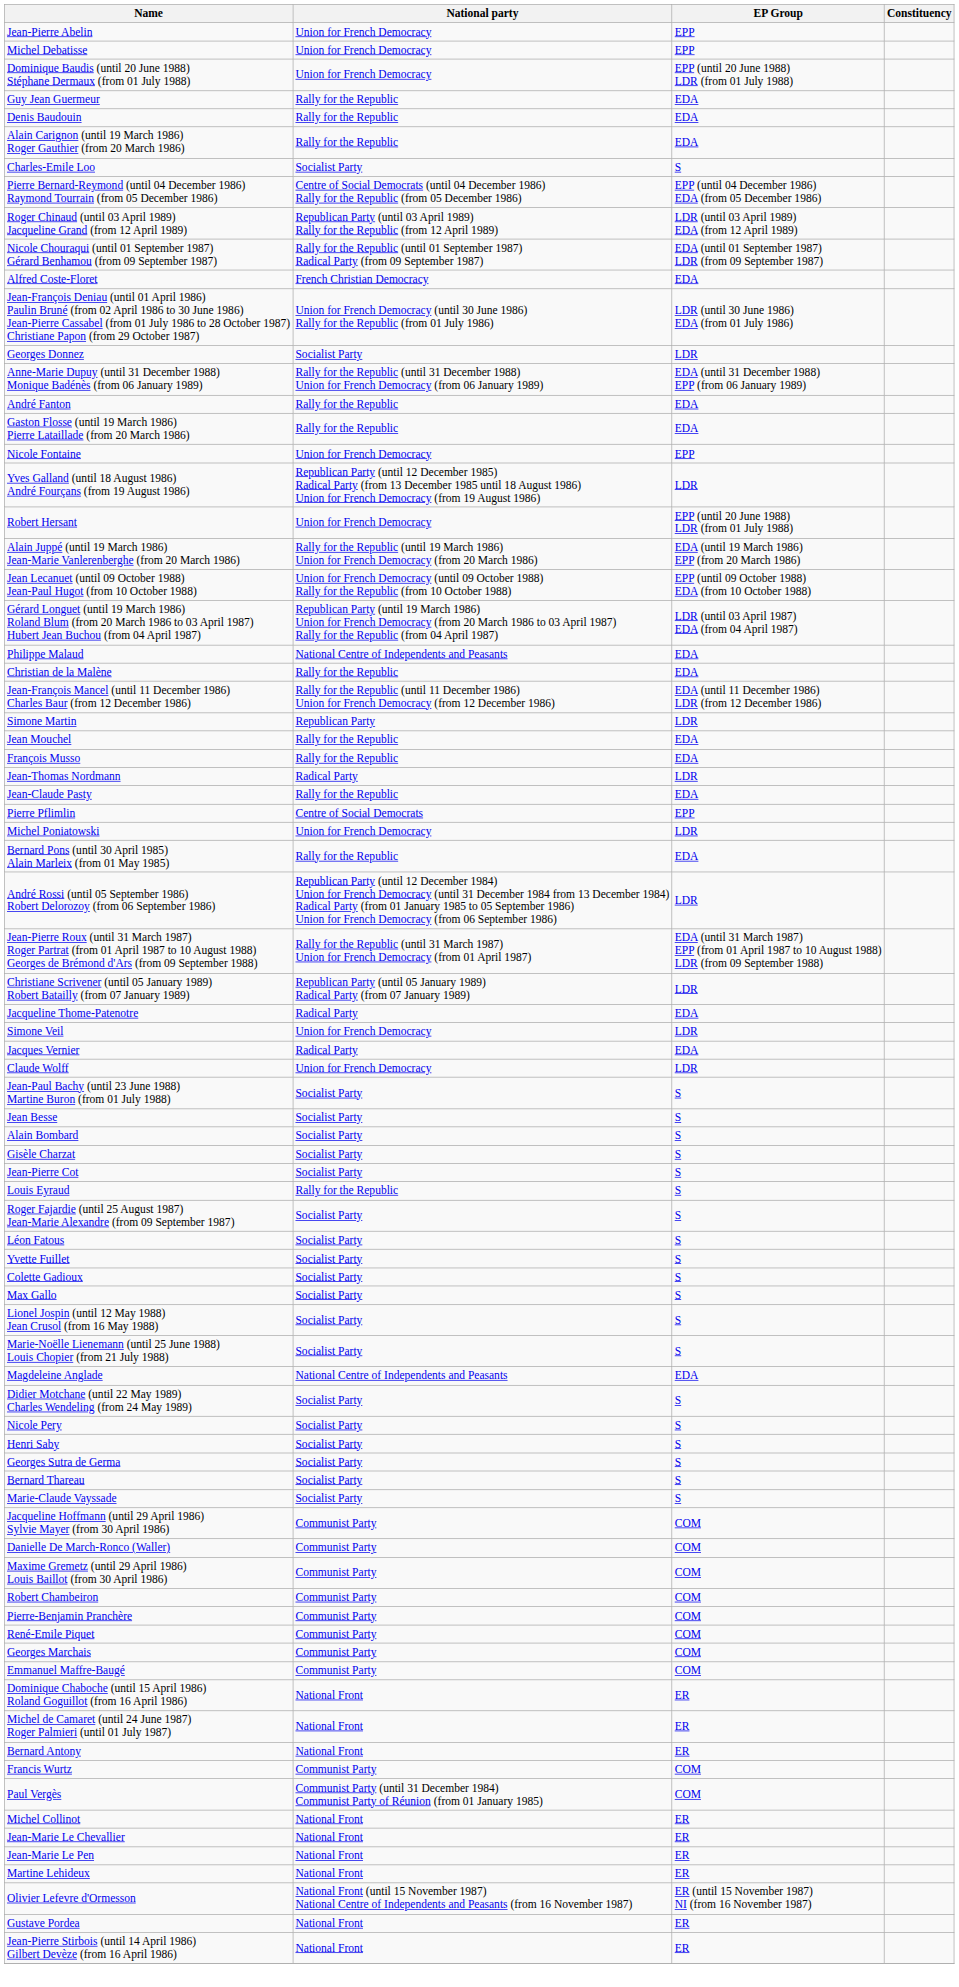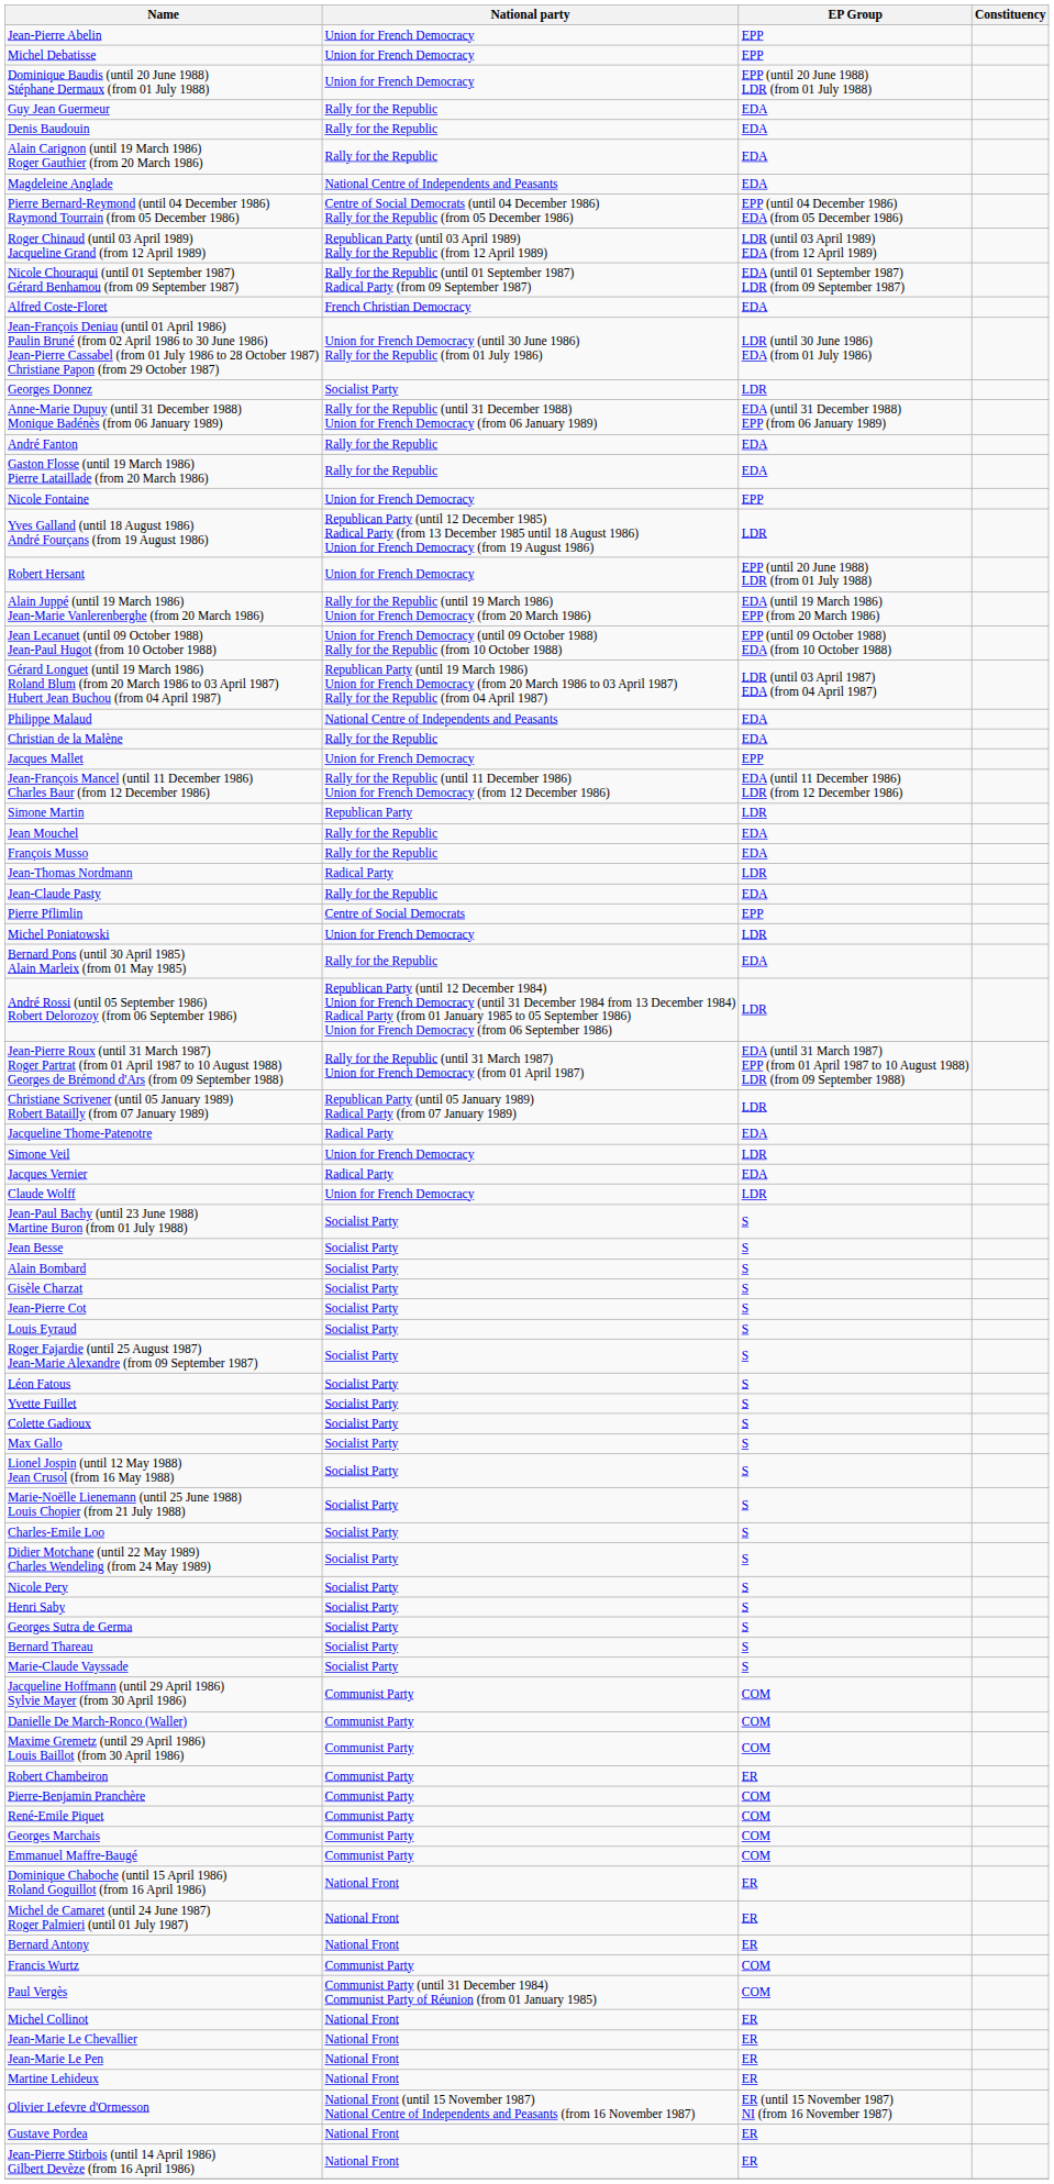rows swapped: Magdeleine Anglade <-> Charles-Emile Loo
+ row: Jacques Mallet | Union for French Democracy | EPP
Louis Eyraud | National party: Rally for the Republic -> Socialist Party
Robert Chambeiron | EP Group: COM -> ER
